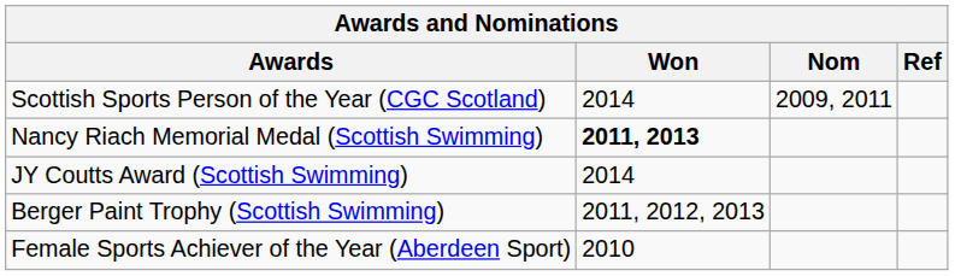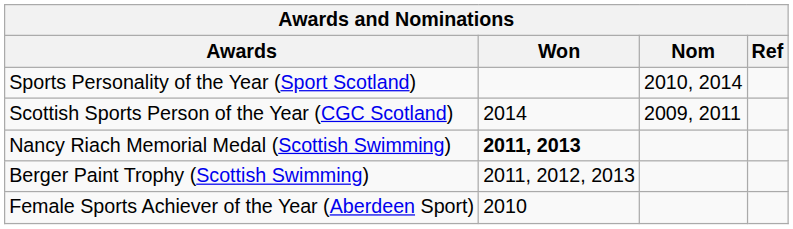+ row: Sports Personality of the Year (Sport Scotland) | 2010, 2014
- row: JY Coutts Award (Scottish Swimming) | 2014
